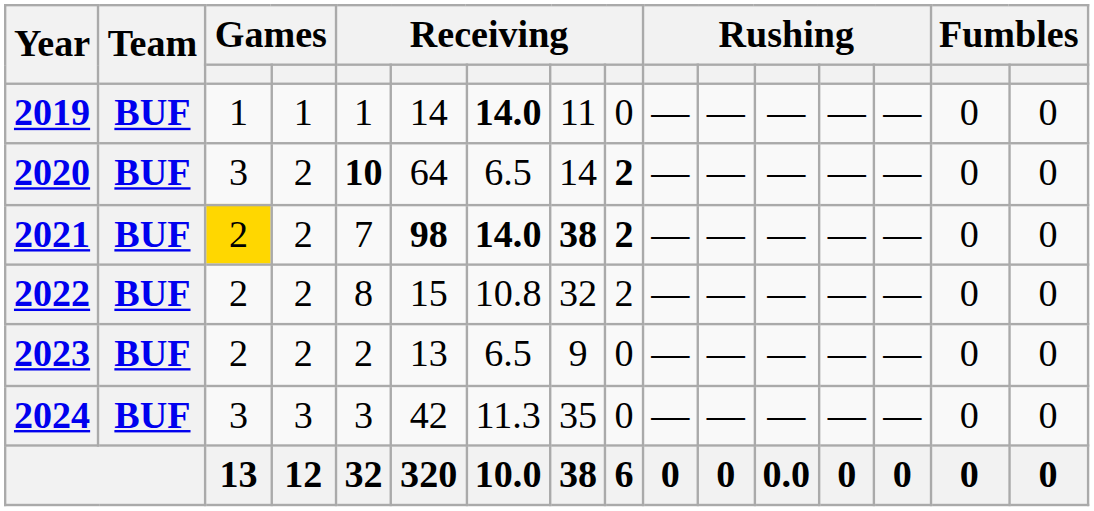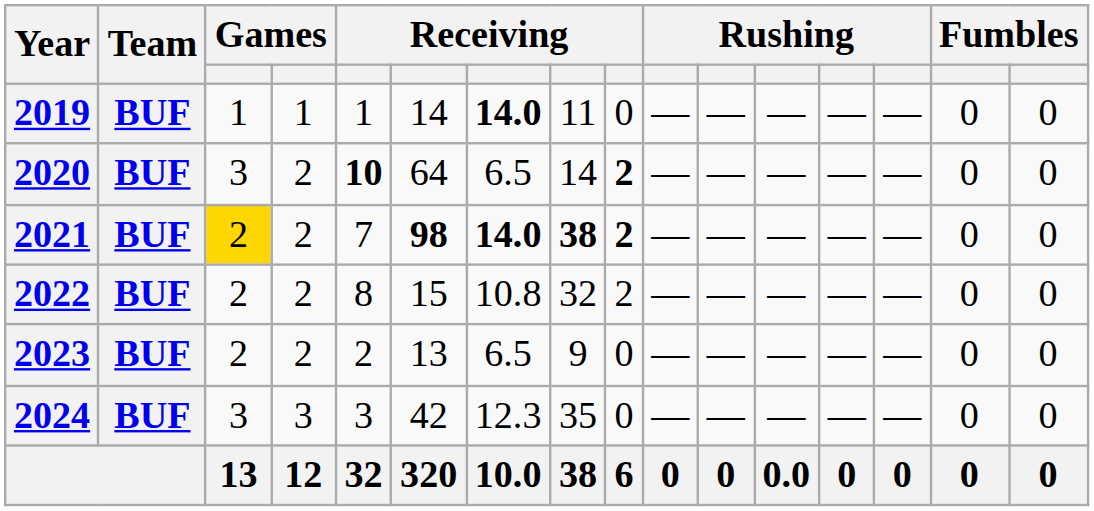2024 | column 7: 11.3 -> 12.3
